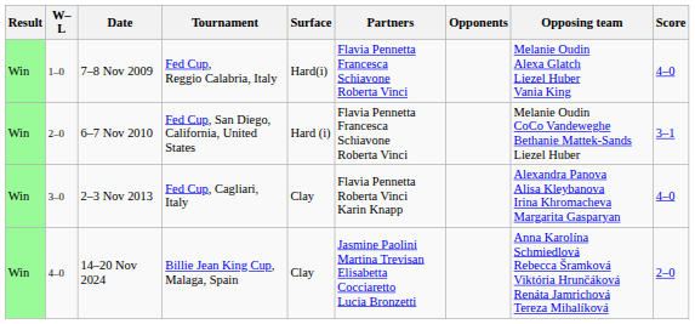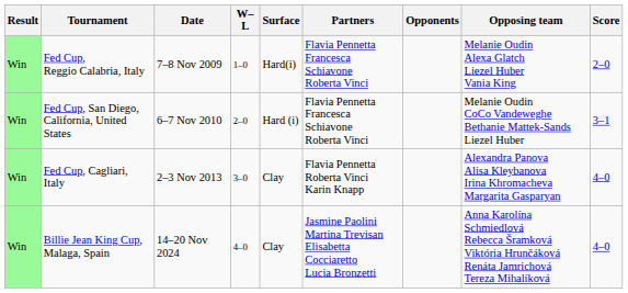columns swapped: W–L <-> Tournament
7–8 Nov 2009 | Score: 4–0 -> 2–0
14–20 Nov 2024 | Score: 2–0 -> 4–0
